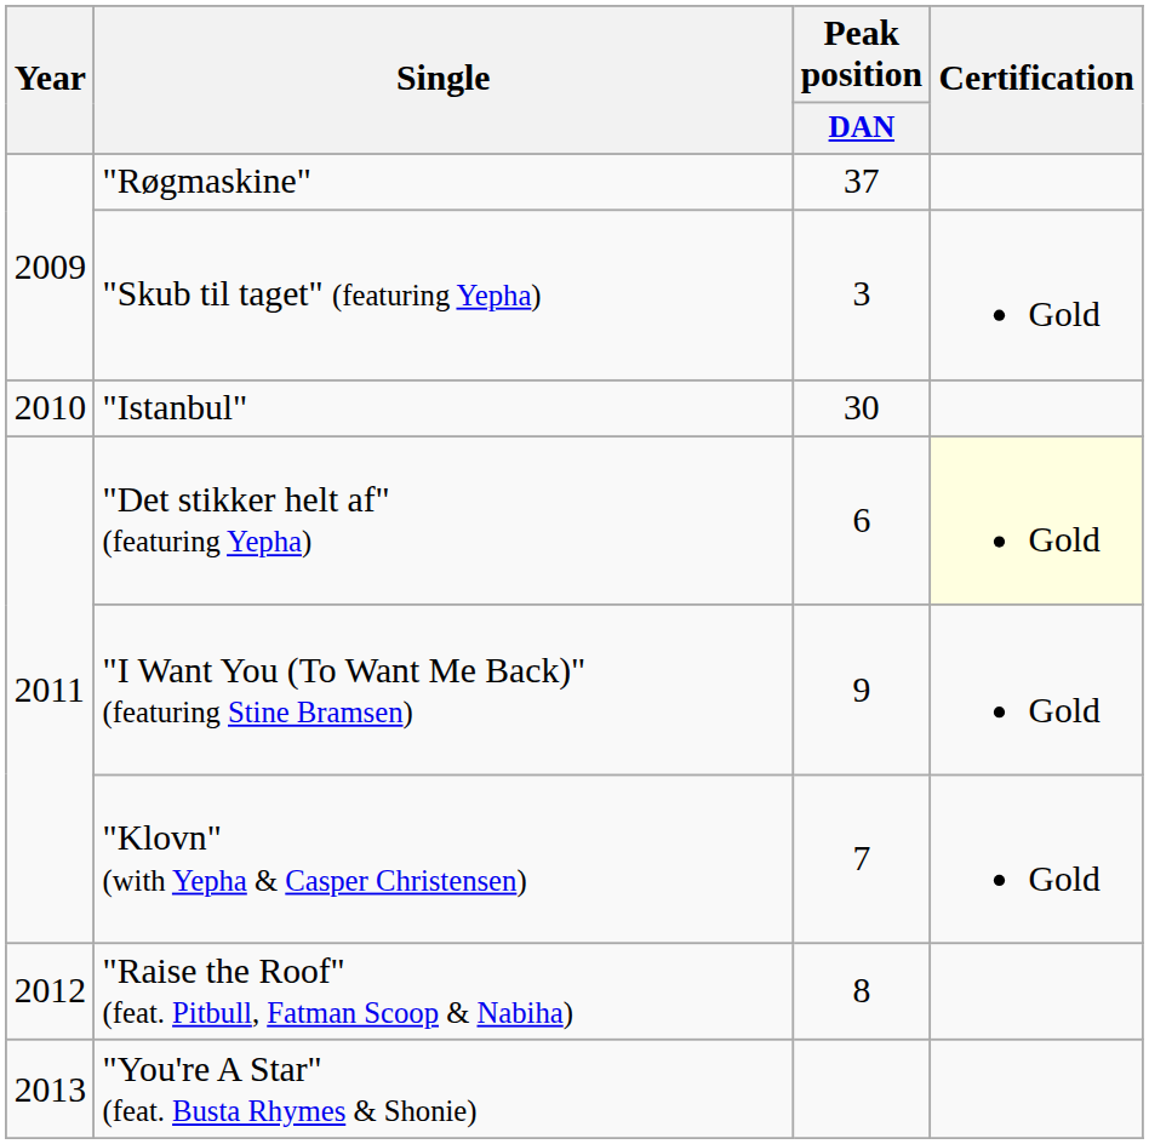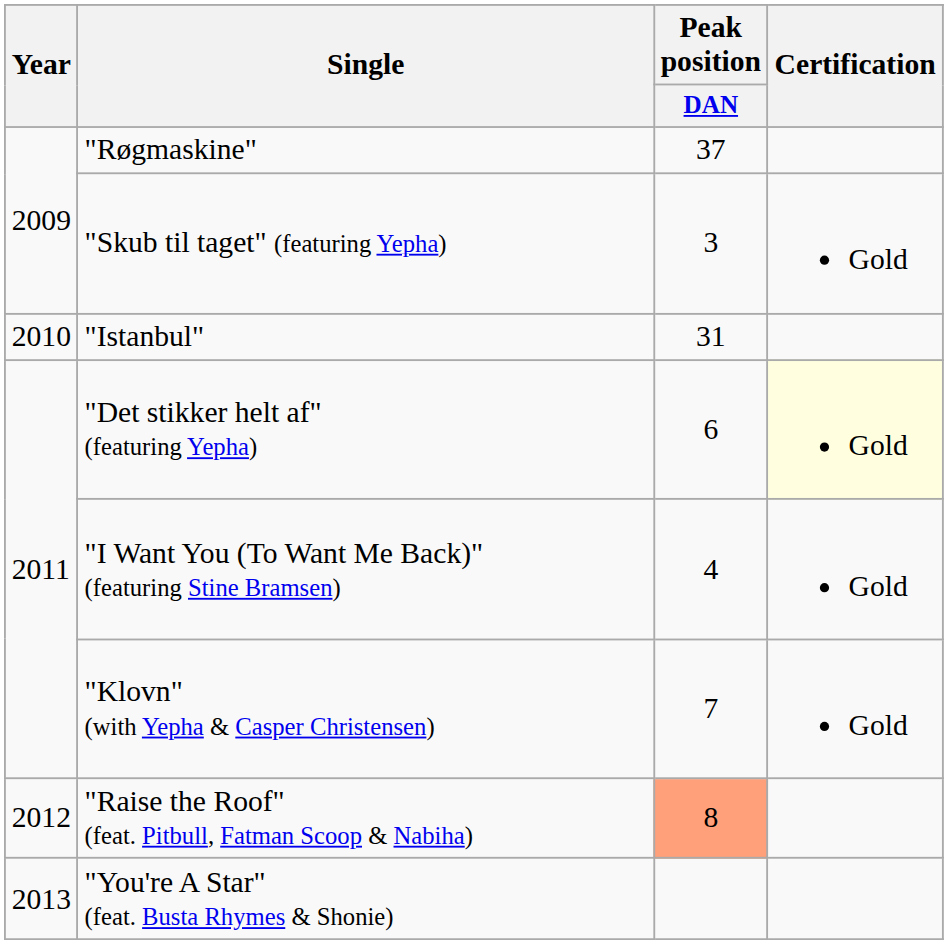"Istanbul" | Peak position / DAN: 30 -> 31
"I Want You (To Want Me Back)" (featuring Stine Bramsen) | Peak position / DAN: 9 -> 4
"Raise the Roof" (feat. Pitbull, Fatman Scoop & Nabiha) | Peak position / DAN: no background -> lightsalmon background
